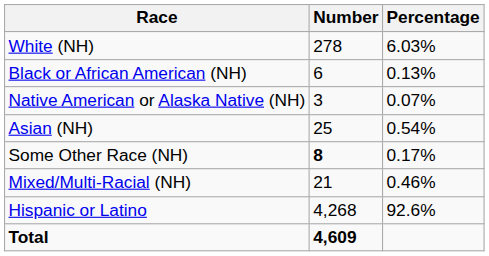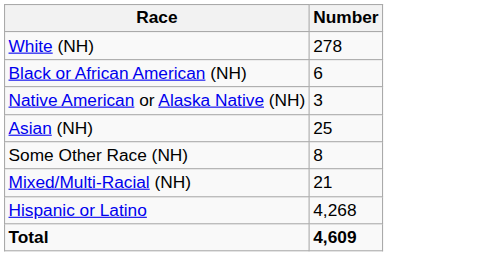- column: Percentage | 6.03% | 0.13% | 0.07% | 0.54% | 0.17% | 0.46% | 92.6%
Some Other Race (NH) | Number: bold -> normal
